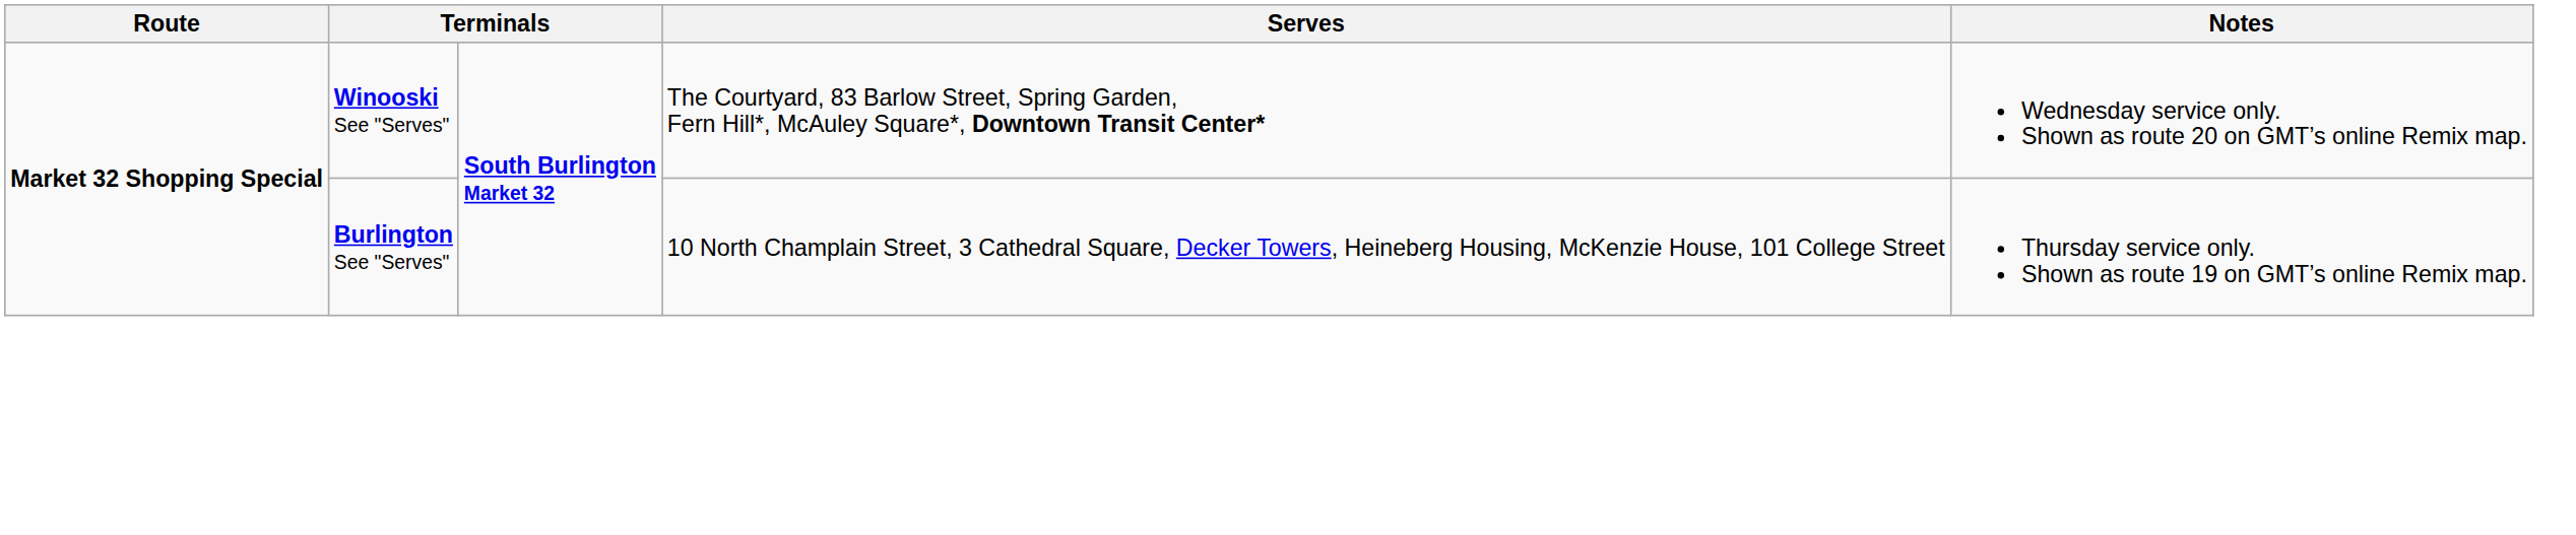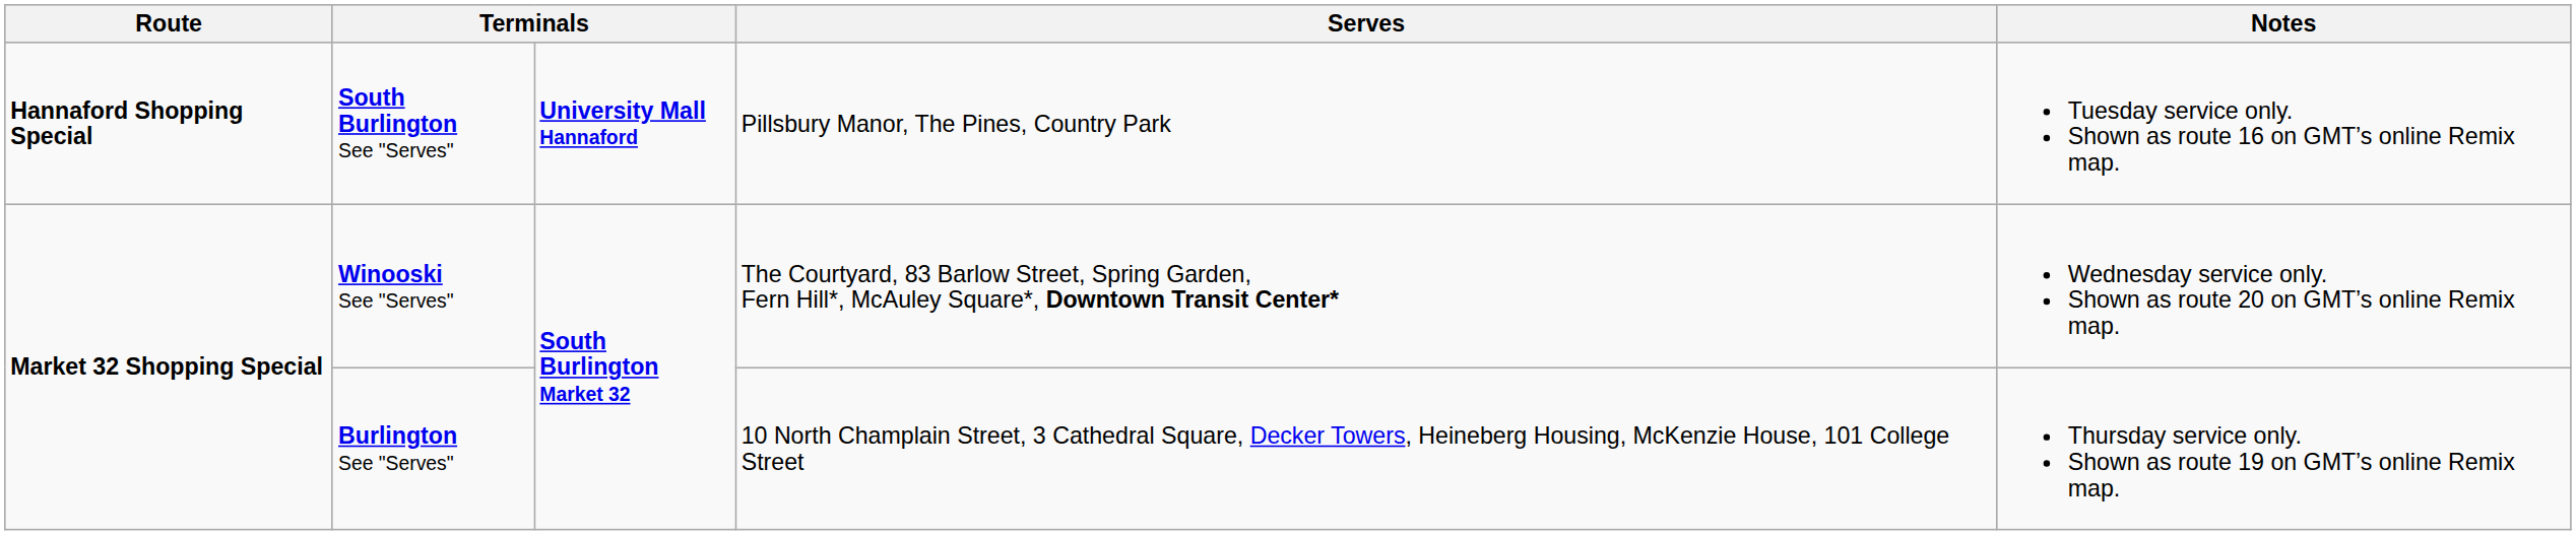+ row: Hannaford Shopping Special | South Burlington See "Serves" | University Mall Hannaford | Pillsbury Manor, The Pines, Country Park | Tuesday service only. Shown as route 16 on GMT’s online Remix map.
